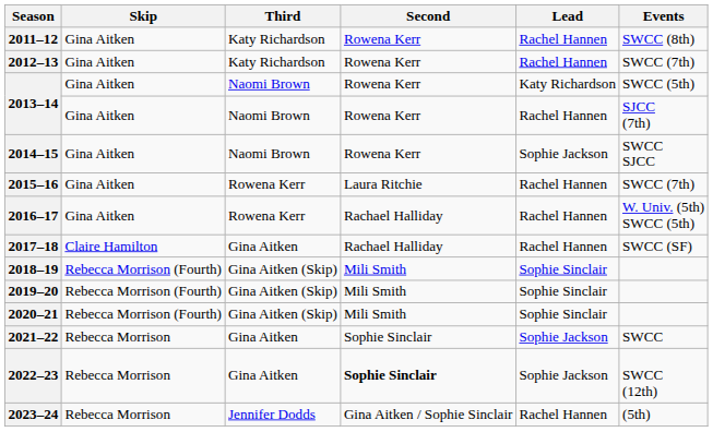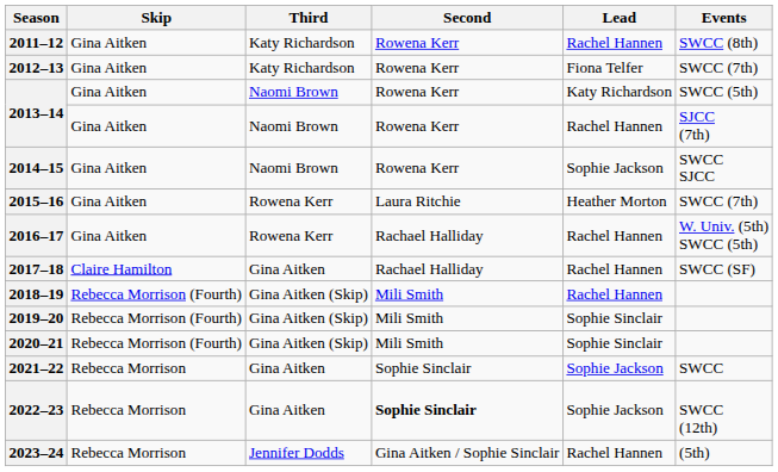2012–13 | Lead: Rachel Hannen -> Fiona Telfer
2015–16 | Lead: Rachel Hannen -> Heather Morton
2018–19 | Lead: Sophie Sinclair -> Rachel Hannen
